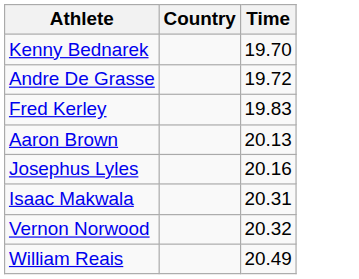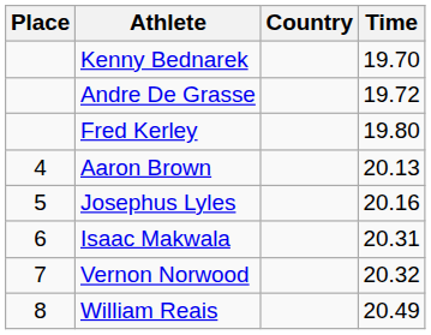+ column: Place | 4 | 5 | 6 | 7 | 8
Fred Kerley | Time: 19.83 -> 19.80
